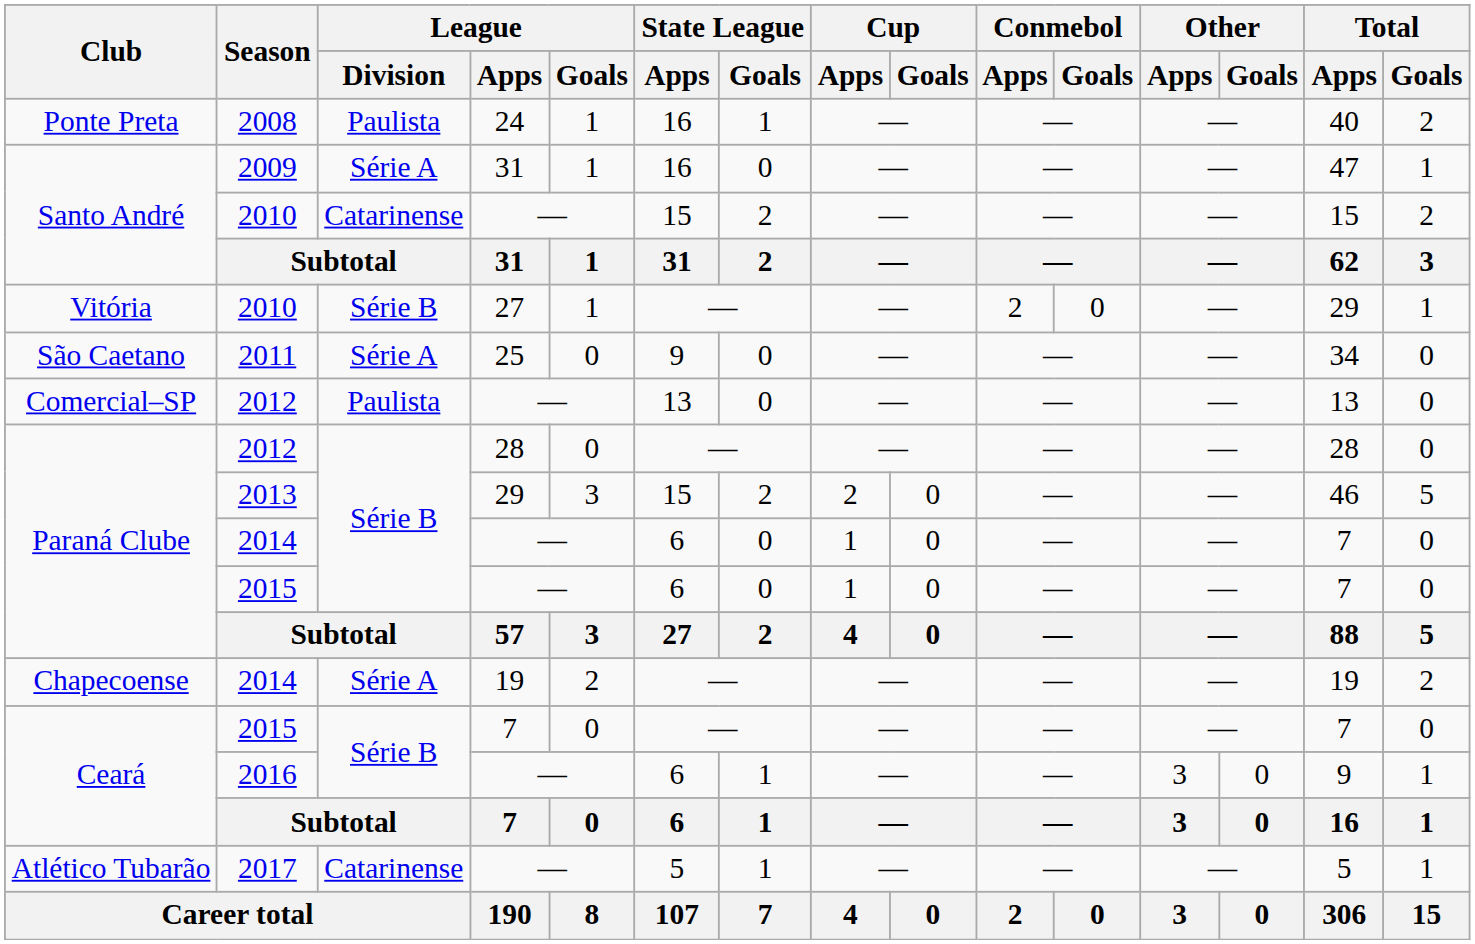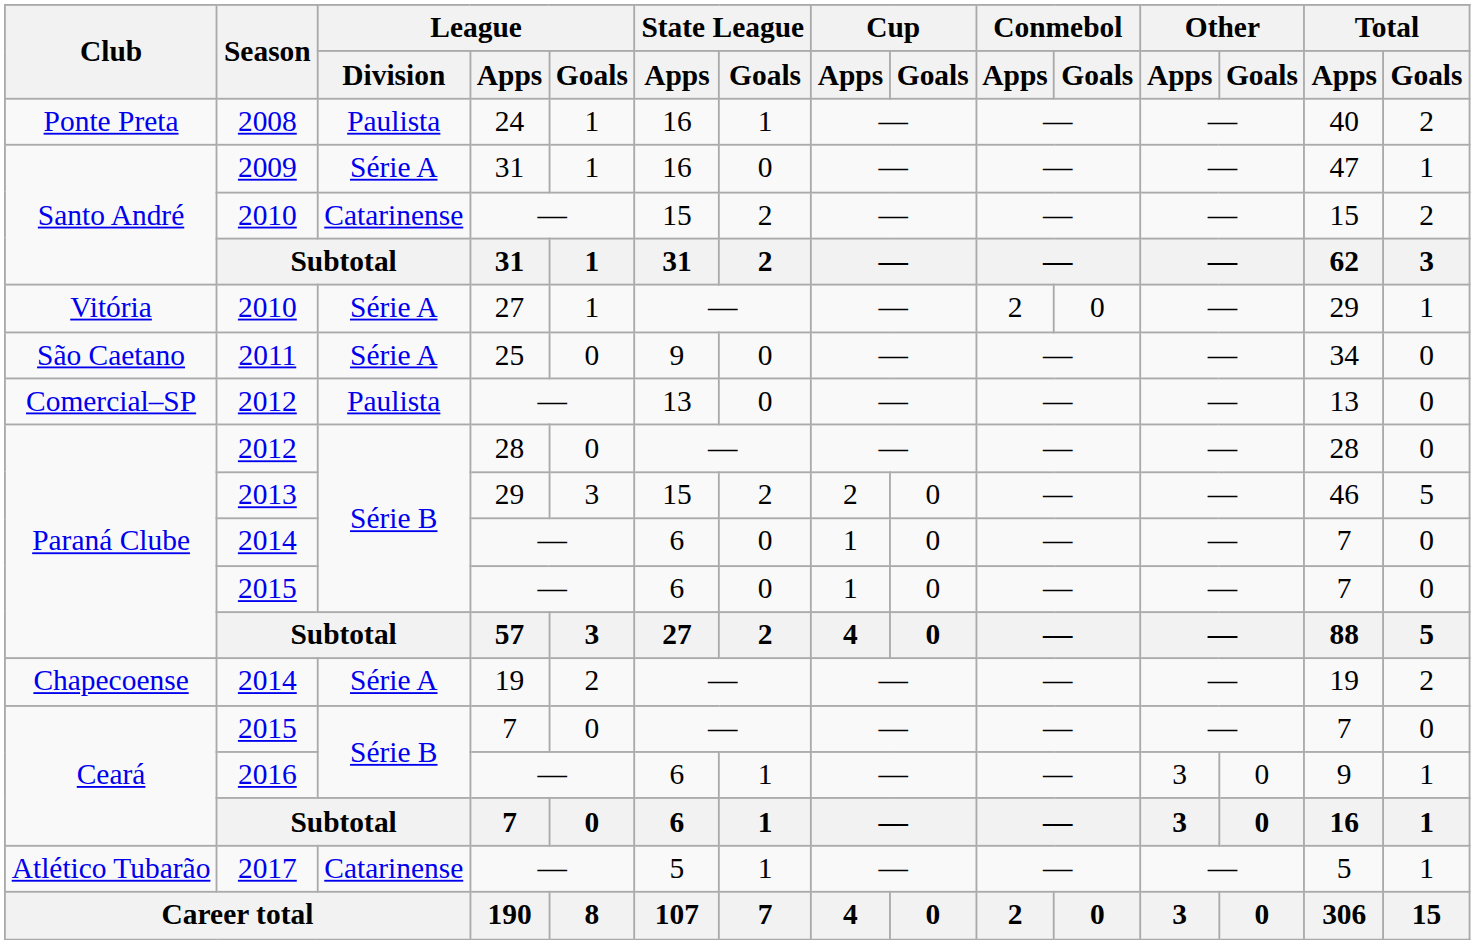Vitória / 2010 | League / Division: Série B -> Série A
